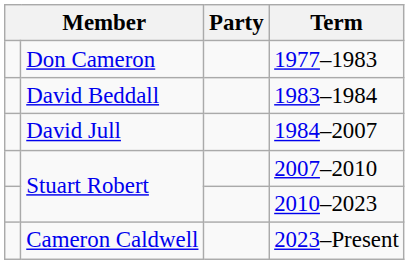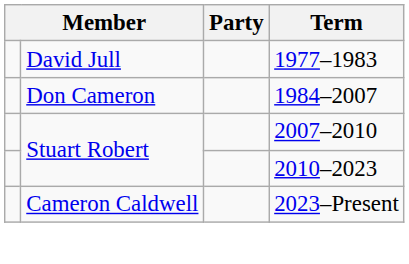1977–1983 | column 2: Don Cameron -> David Jull
- row: David Beddall | 1983–1984
1984–2007 | column 2: David Jull -> Don Cameron
